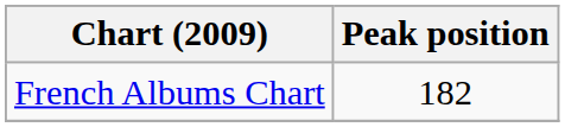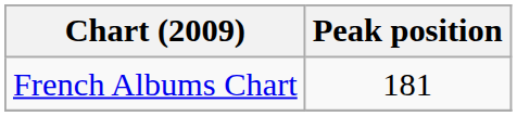French Albums Chart | Peak position: 182 -> 181
